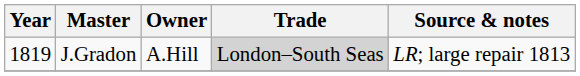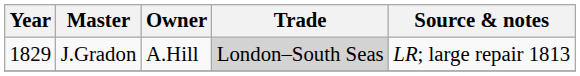J.Gradon | Year: 1819 -> 1829
